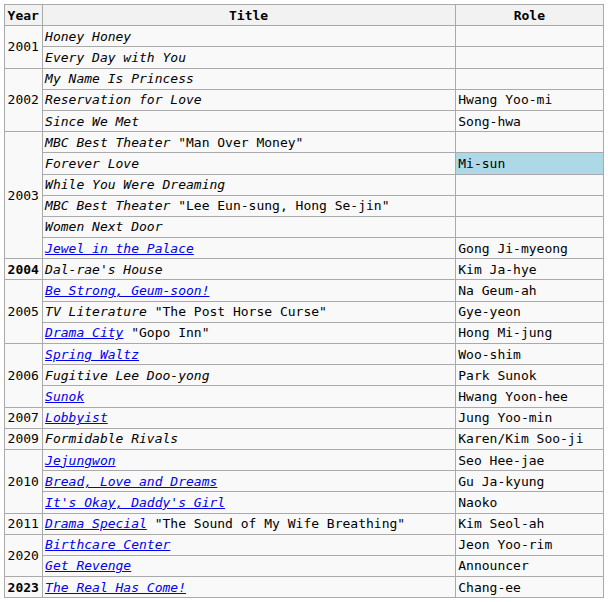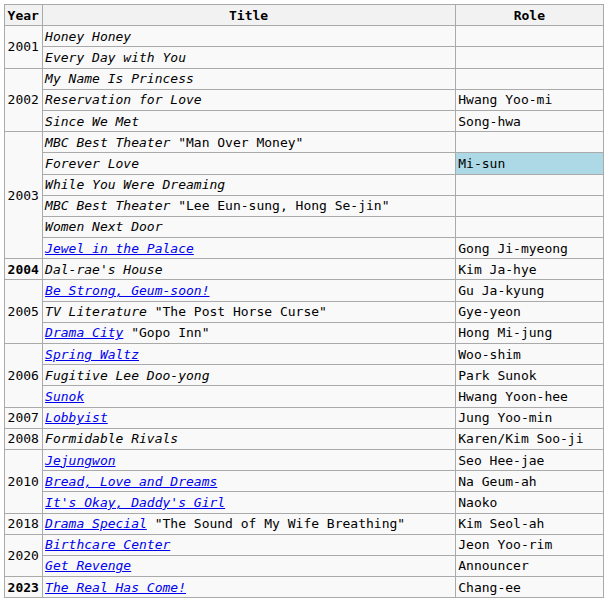Be Strong, Geum-soon! | Role: Na Geum-ah -> Gu Ja-kyung
Formidable Rivals | Year: 2009 -> 2008
Bread, Love and Dreams | Role: Gu Ja-kyung -> Na Geum-ah
Drama Special "The Sound of My Wife Breathing" | Year: 2011 -> 2018
